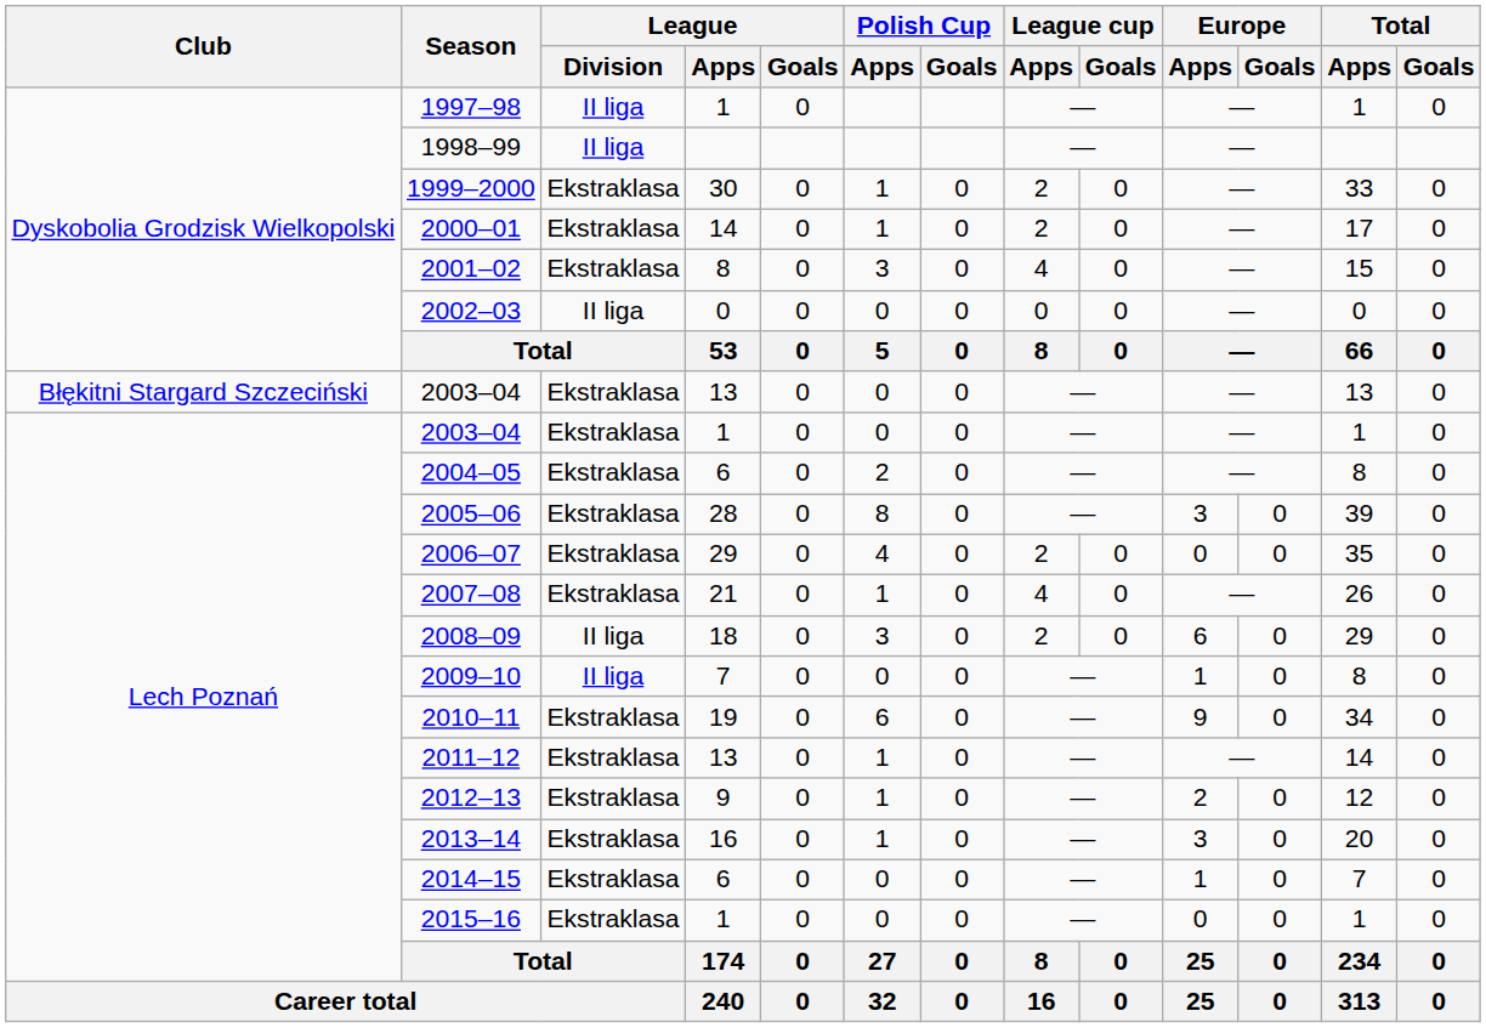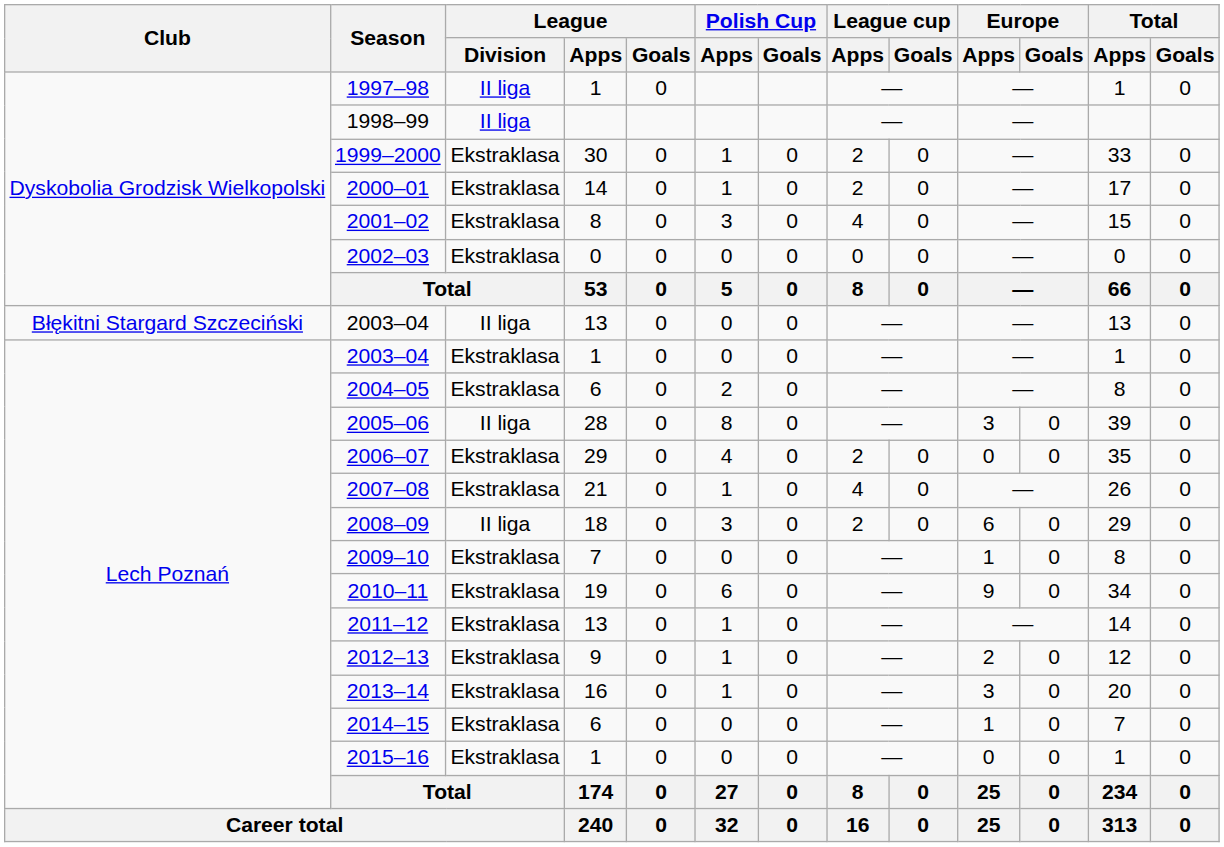2002–03 | League / Division: II liga -> Ekstraklasa
2003–04 / 13 | League / Division: Ekstraklasa -> II liga
2005–06 | League / Division: Ekstraklasa -> II liga
2009–10 | League / Division: II liga -> Ekstraklasa
